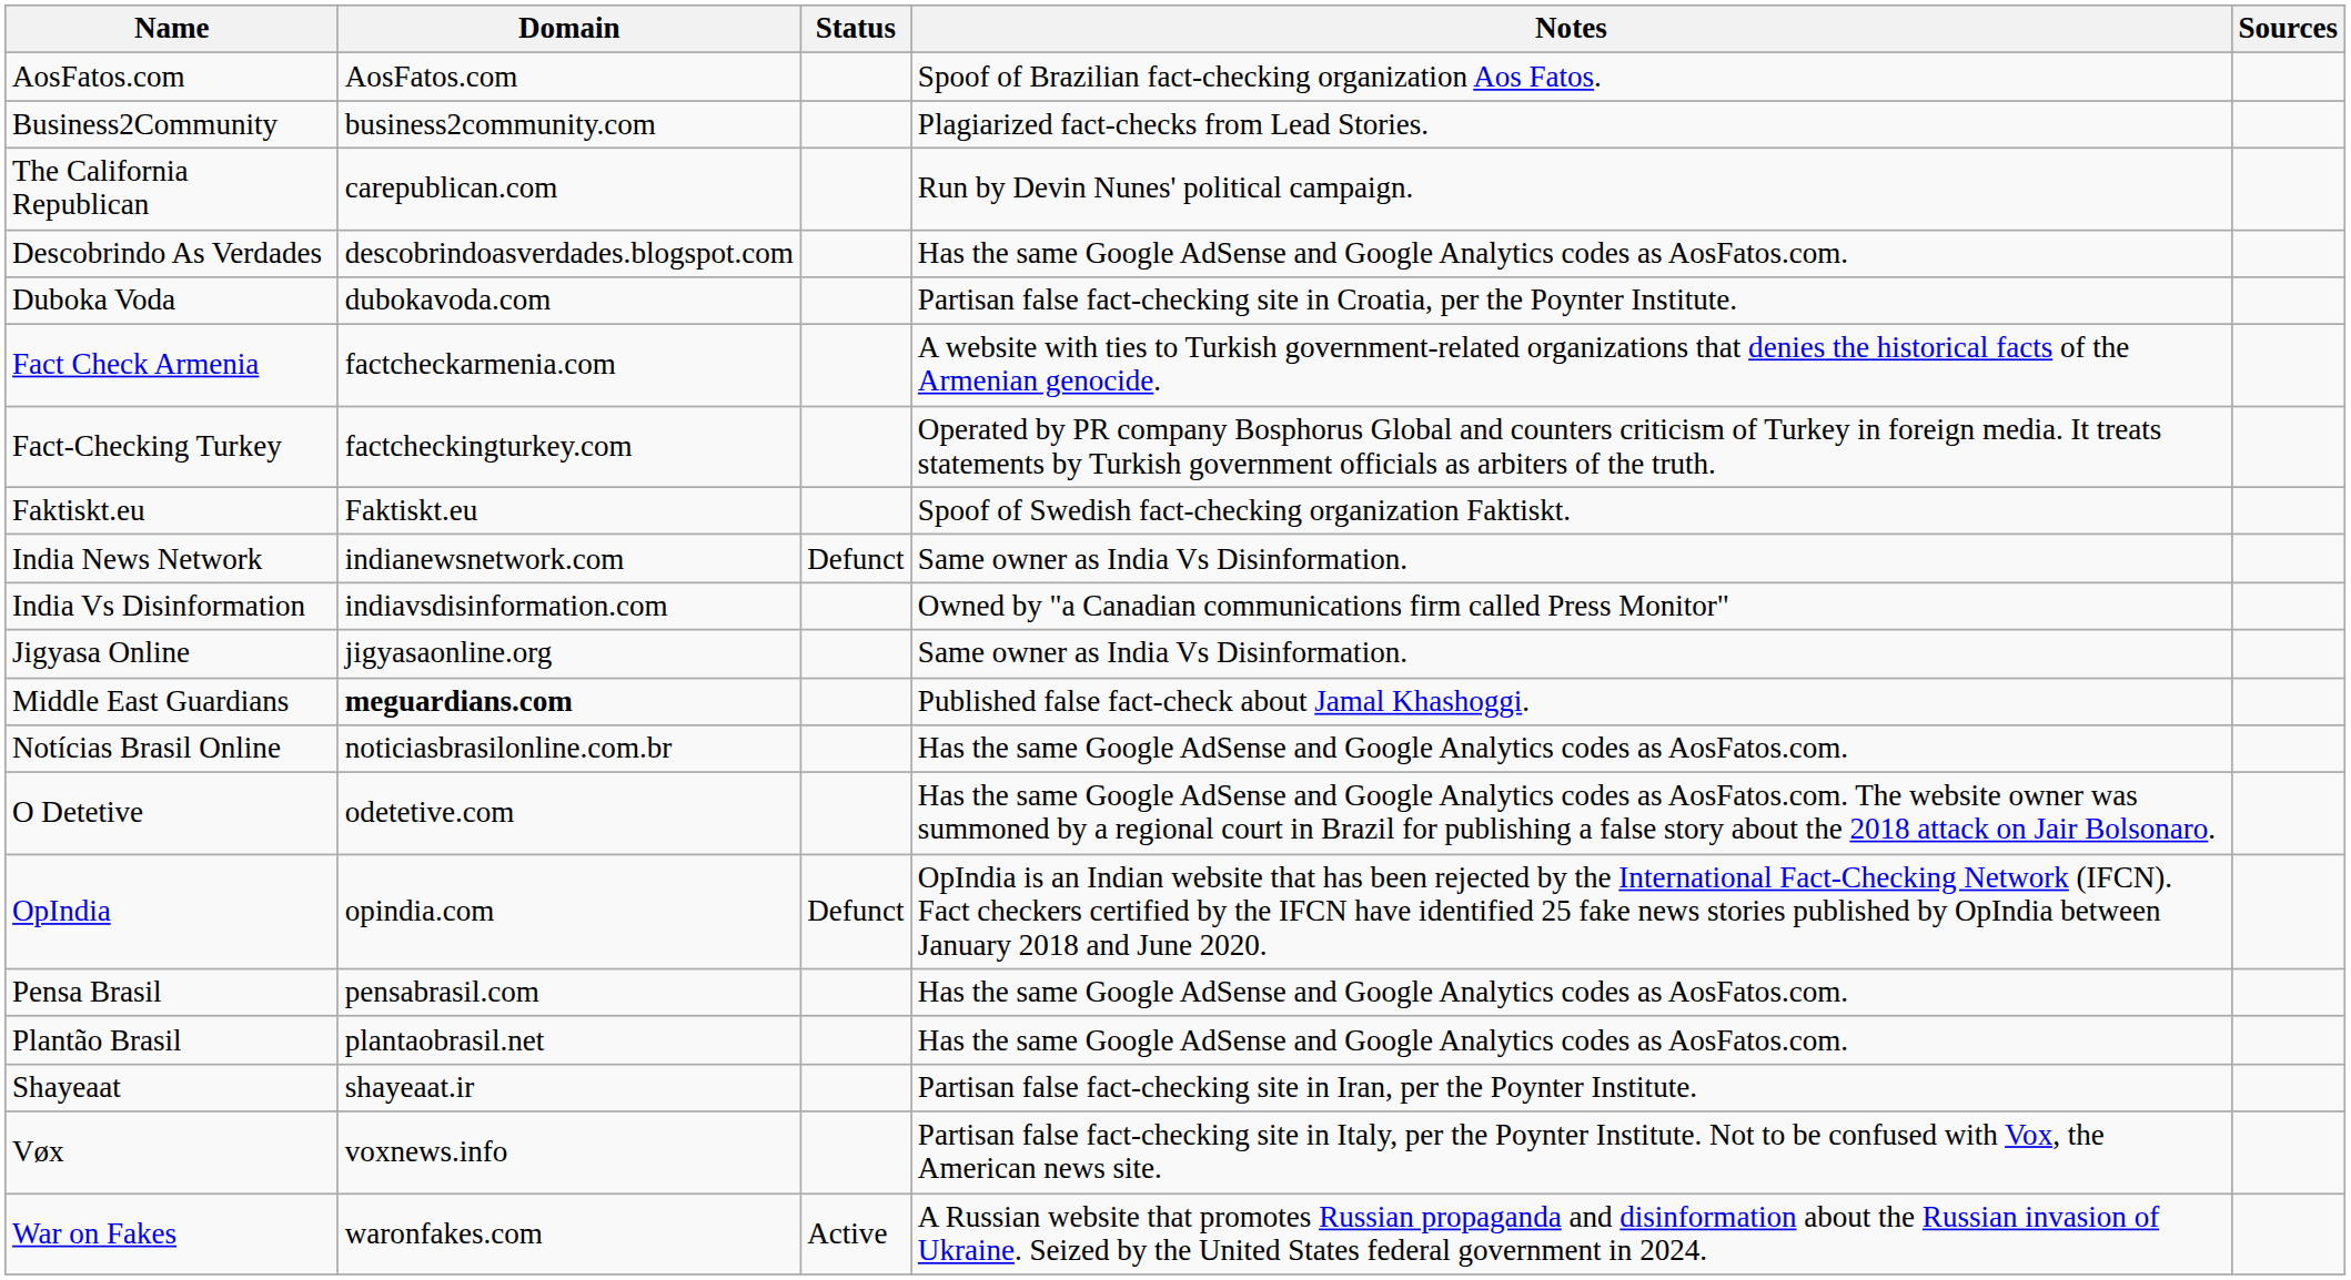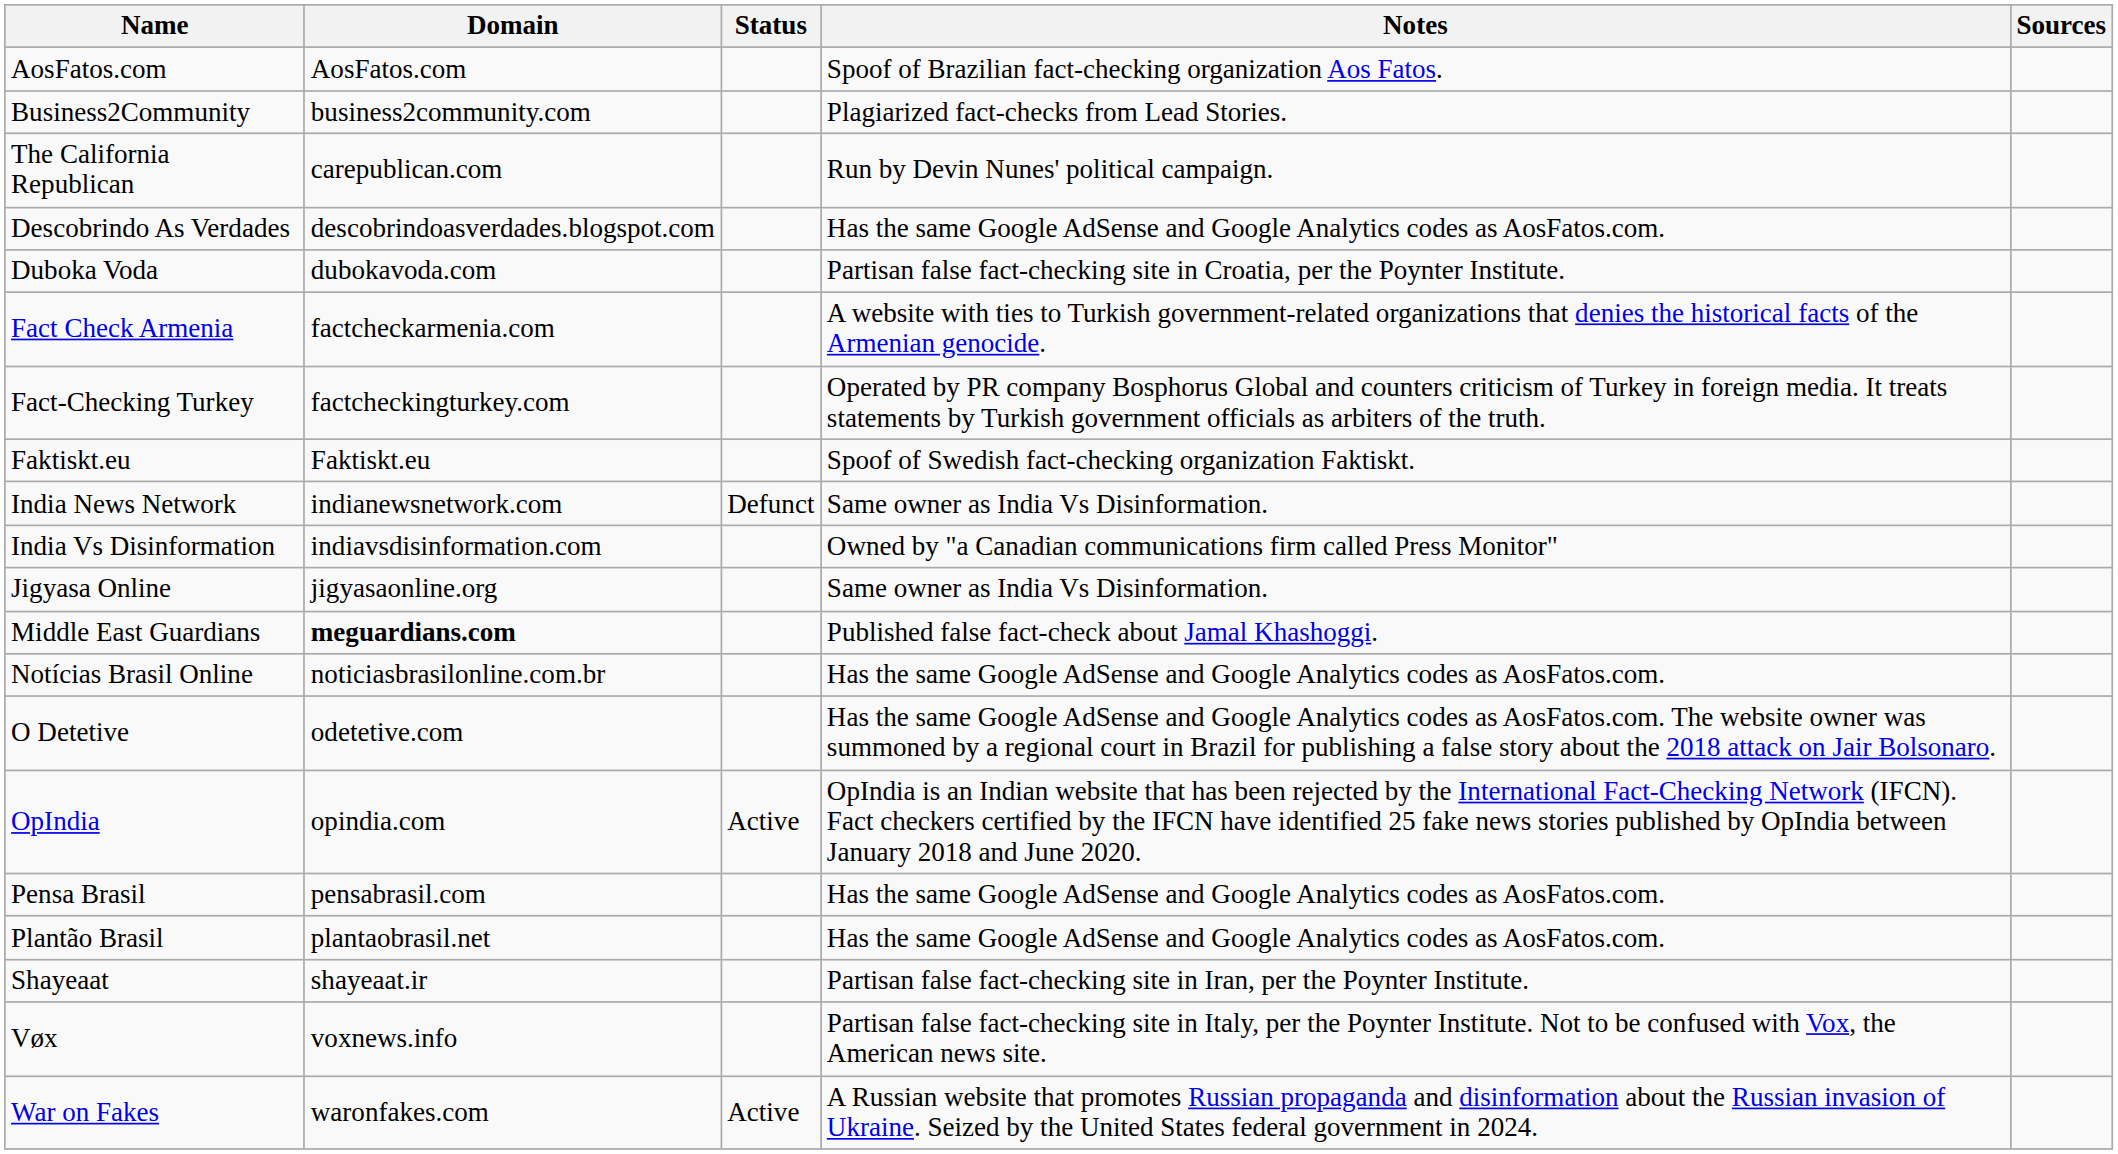OpIndia | Status: Defunct -> Active
